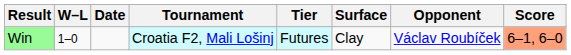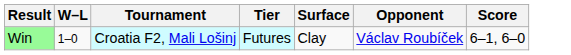- column: Date
Win | Score: lightsalmon background -> no background
